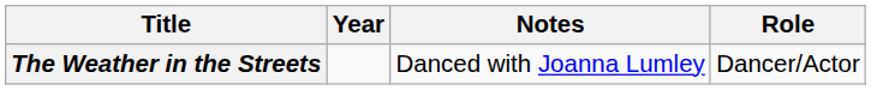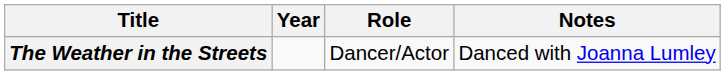columns swapped: Role <-> Notes
